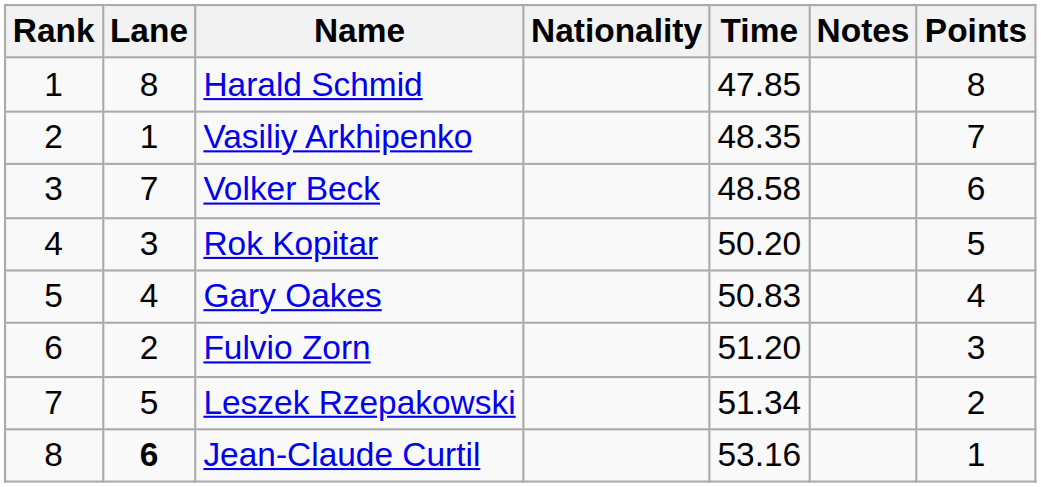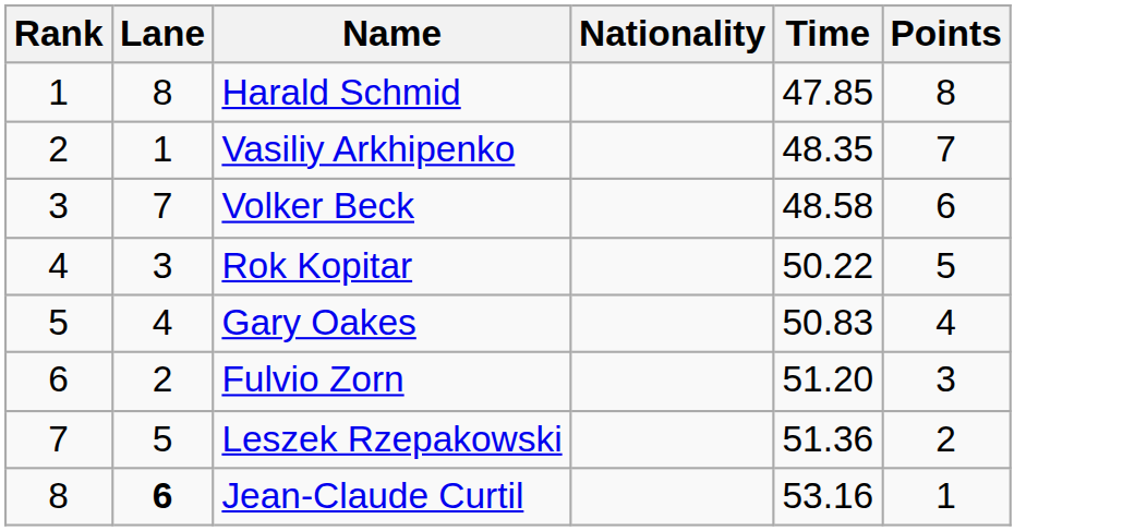- column: Notes
Rok Kopitar | Time: 50.20 -> 50.22
Leszek Rzepakowski | Time: 51.34 -> 51.36
